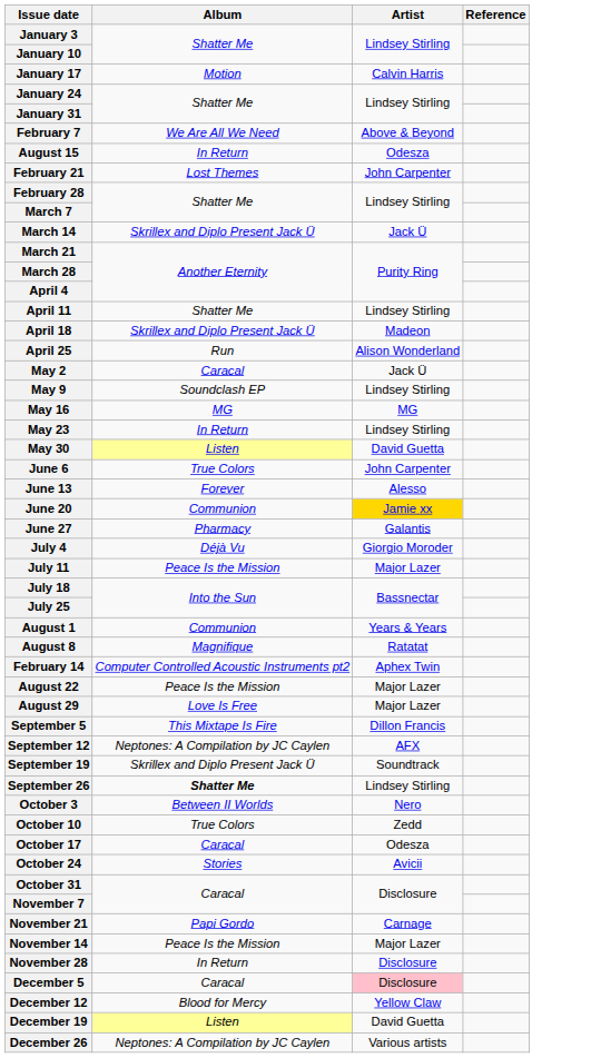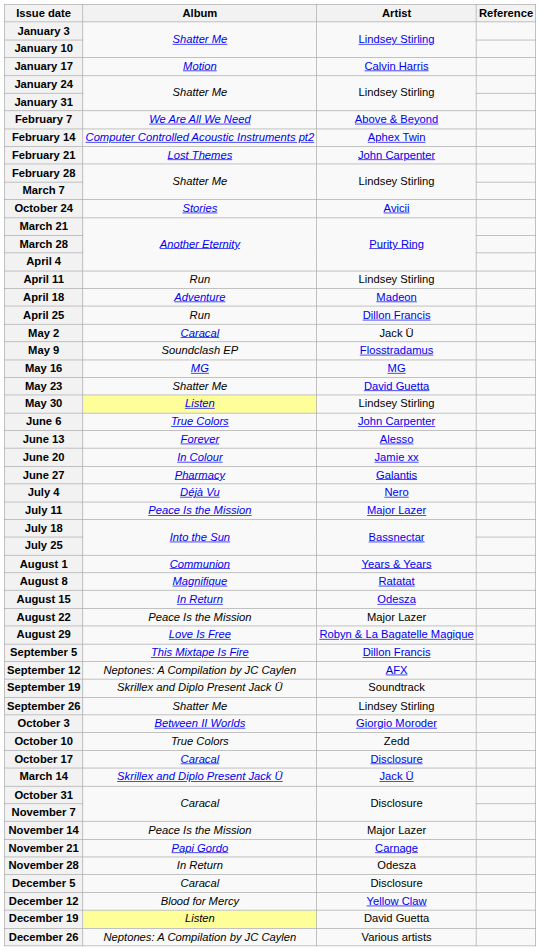rows swapped: February 14 <-> August 15
rows swapped: March 14 <-> October 24
April 11 | Album: Shatter Me -> Run
April 18 | Album: Skrillex and Diplo Present Jack Ü -> Adventure
April 25 | Artist: Alison Wonderland -> Dillon Francis
May 9 | Artist: Lindsey Stirling -> Flosstradamus
May 23 | Album: In Return -> Shatter Me
May 23 | Artist: Lindsey Stirling -> David Guetta
May 30 | Artist: David Guetta -> Lindsey Stirling
June 20 | Album: Communion -> In Colour
June 20 | Artist: gold background -> no background
July 4 | Artist: Giorgio Moroder -> Nero
August 29 | Artist: Major Lazer -> Robyn & La Bagatelle Magique
September 26 | Album: bold -> normal
October 3 | Artist: Nero -> Giorgio Moroder
October 17 | Artist: Odesza -> Disclosure
rows swapped: November 14 <-> November 21
November 28 | Artist: Disclosure -> Odesza
December 5 | Artist: pink background -> no background
